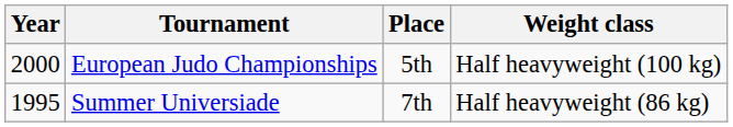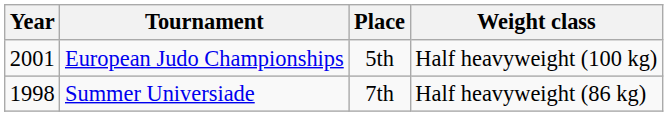European Judo Championships | Year: 2000 -> 2001
Summer Universiade | Year: 1995 -> 1998
